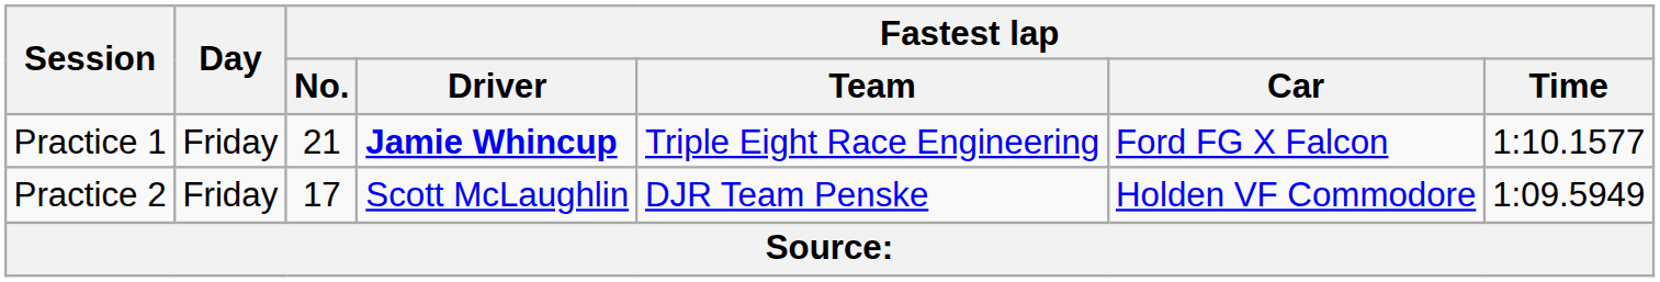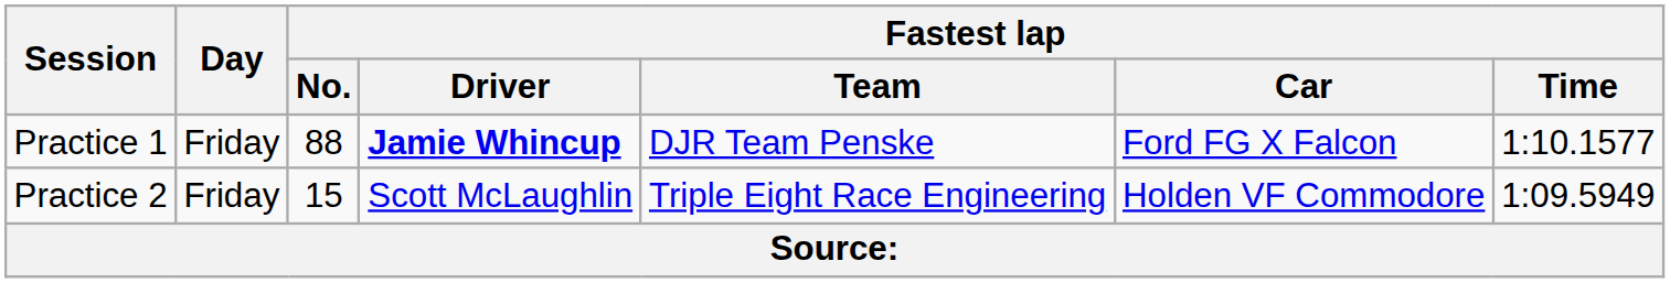Practice 1 | Fastest lap / No.: 21 -> 88
Practice 1 | Fastest lap / Team: Triple Eight Race Engineering -> DJR Team Penske
Practice 2 | Fastest lap / No.: 17 -> 15
Practice 2 | Fastest lap / Team: DJR Team Penske -> Triple Eight Race Engineering
